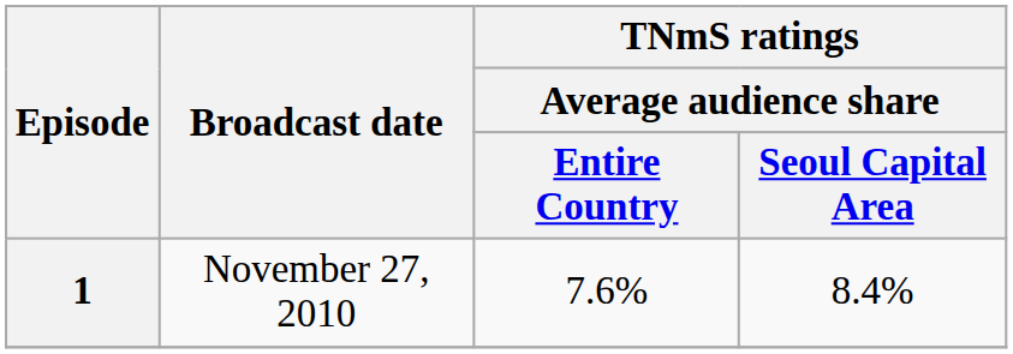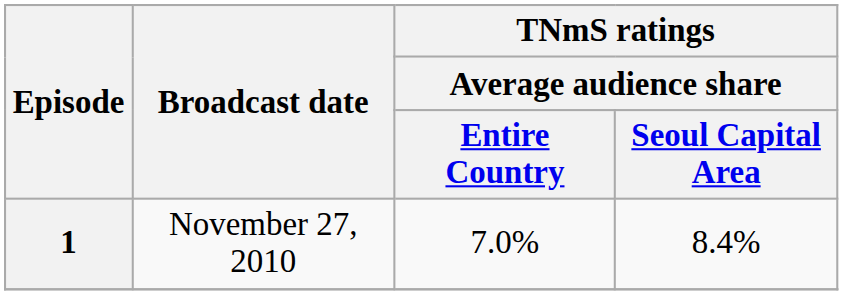1 | TNmS ratings / Average audience share / Entire Country: 7.6% -> 7.0%
